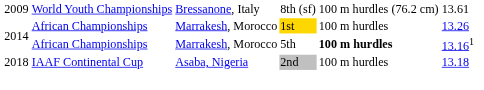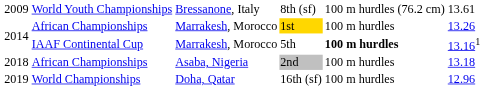5th | column 2: African Championships -> IAAF Continental Cup
2nd | column 2: IAAF Continental Cup -> African Championships
+ row: 2019 | World Championships | Doha, Qatar | 16th (sf) | 100 m hurdles | 12.96
